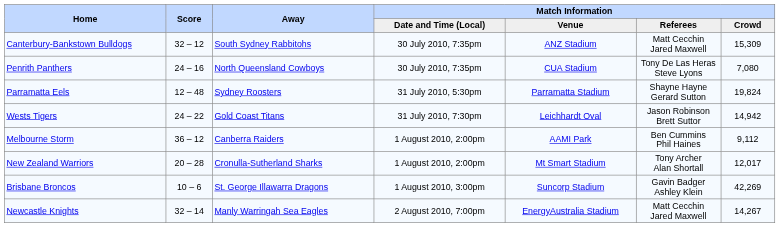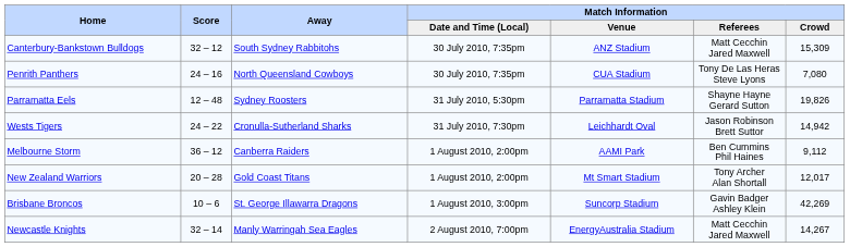Parramatta Eels | Match Information / Crowd: 19,824 -> 19,826
Wests Tigers | Away: Gold Coast Titans -> Cronulla-Sutherland Sharks
New Zealand Warriors | Away: Cronulla-Sutherland Sharks -> Gold Coast Titans
